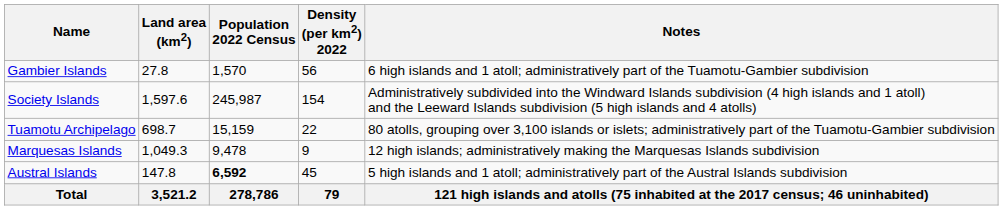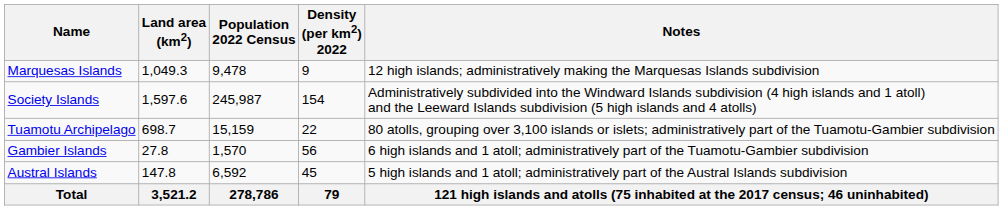rows swapped: Marquesas Islands <-> Gambier Islands
Austral Islands | Population 2022 Census: bold -> normal
